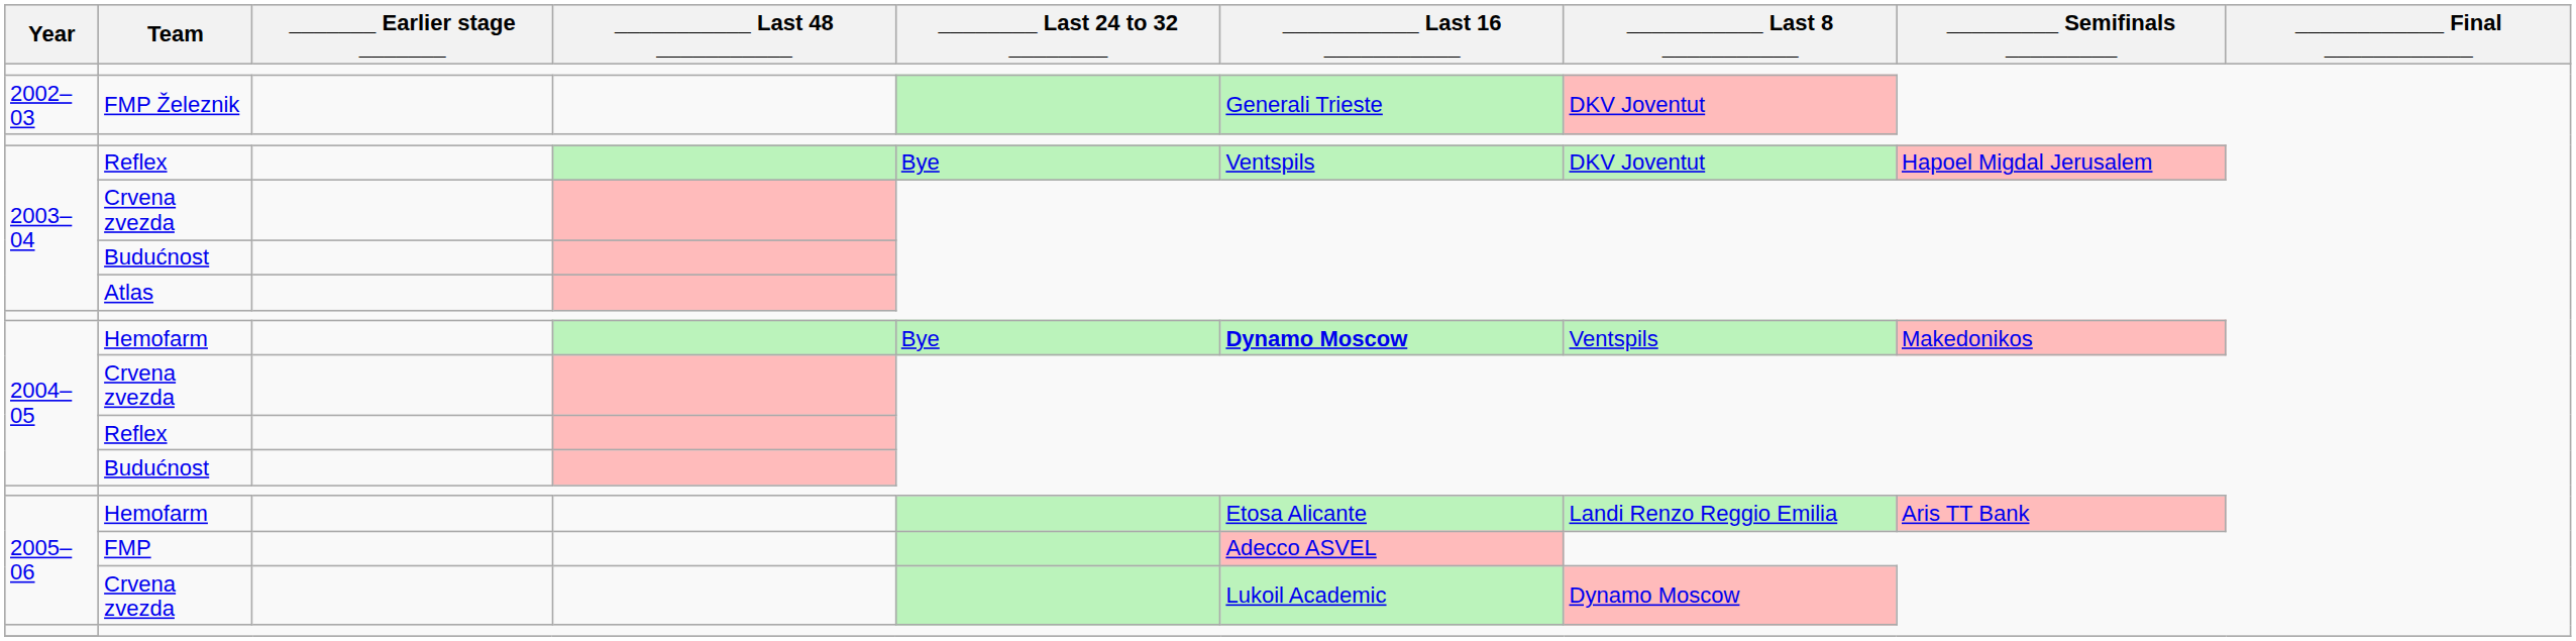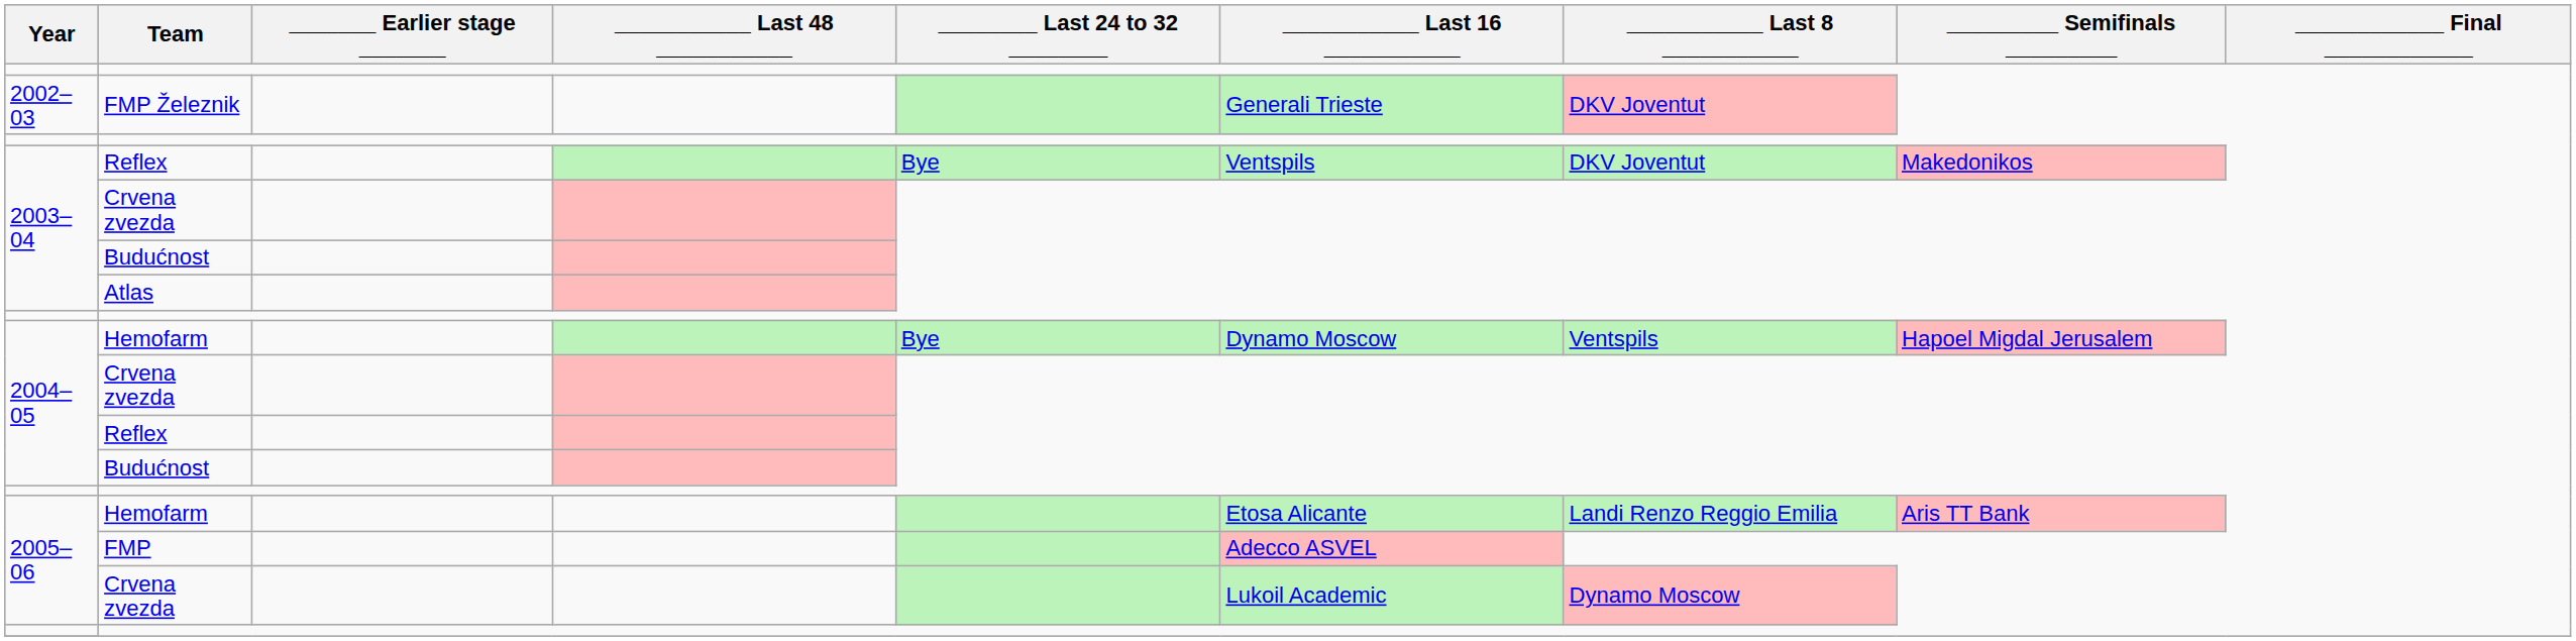2003–04 / Reflex | _________ Semifinals _________: Hapoel Migdal Jerusalem -> Makedonikos
2004–05 / Hemofarm | ___________ Last 16 ___________: bold -> normal
2004–05 / Hemofarm | _________ Semifinals _________: Makedonikos -> Hapoel Migdal Jerusalem
